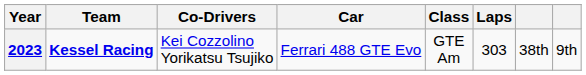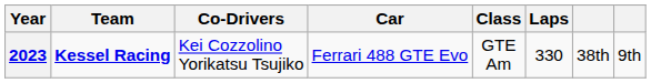2023 | Laps: 303 -> 330
